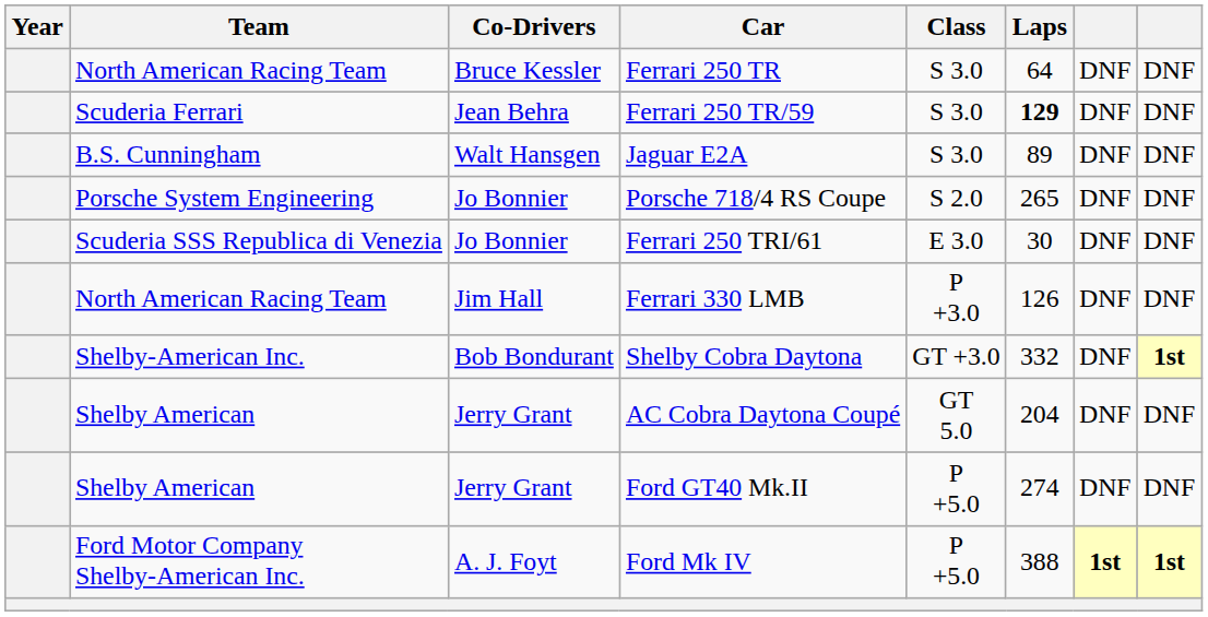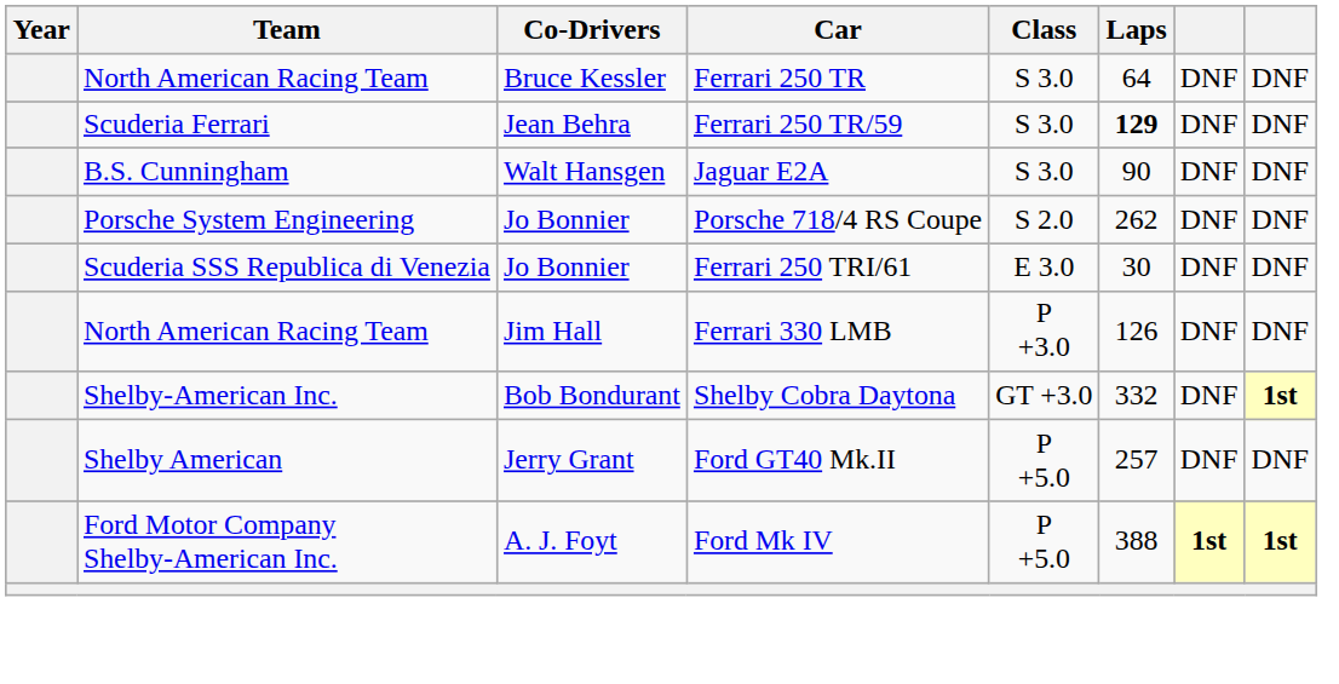Jaguar E2A | Laps: 89 -> 90
Porsche 718/4 RS Coupe | Laps: 265 -> 262
- row: Shelby American | Jerry Grant | AC Cobra Daytona Coupé | GT 5.0 | 204 | DNF | DNF
Ford GT40 Mk.II | Laps: 274 -> 257
